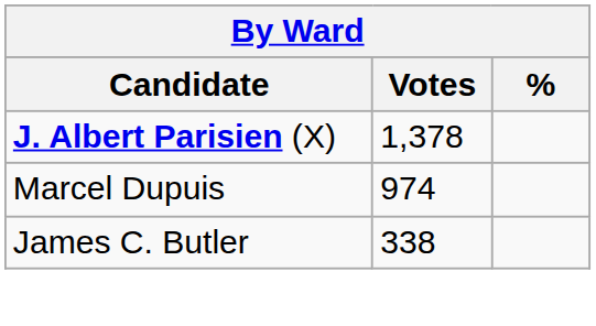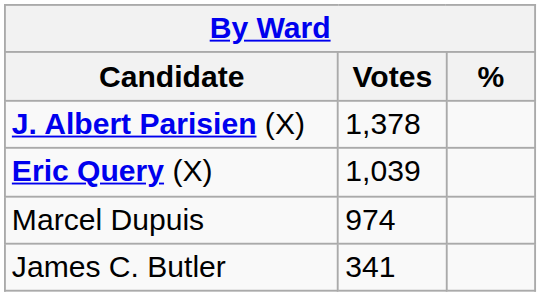+ row: Eric Query (X) | 1,039
James C. Butler | Votes: 338 -> 341
